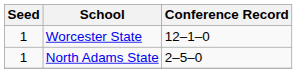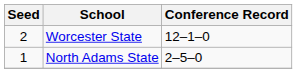Worcester State | Seed: 1 -> 2
